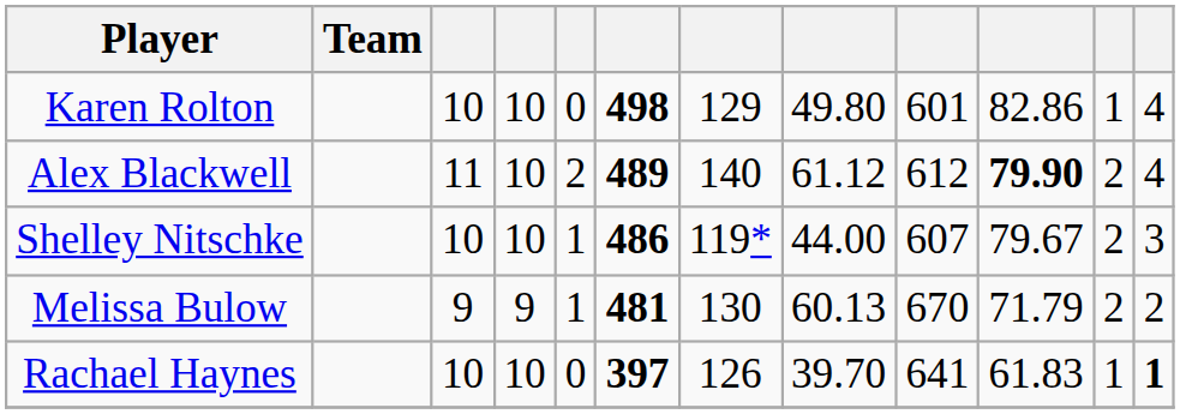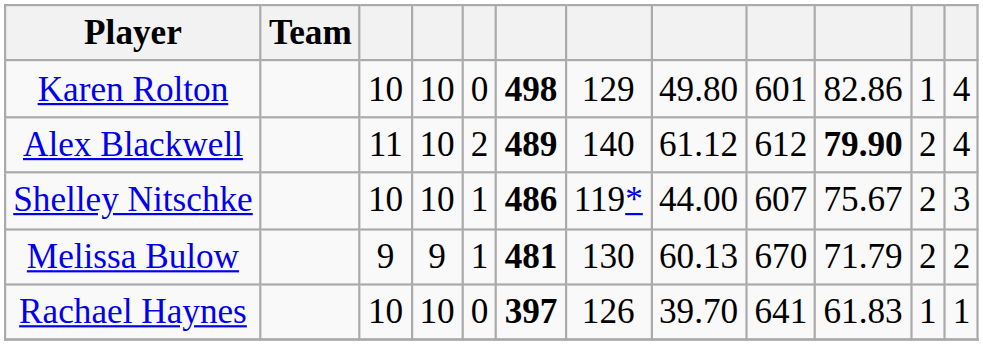Shelley Nitschke | column 10: 79.67 -> 75.67
Rachael Haynes | column 12: bold -> normal
